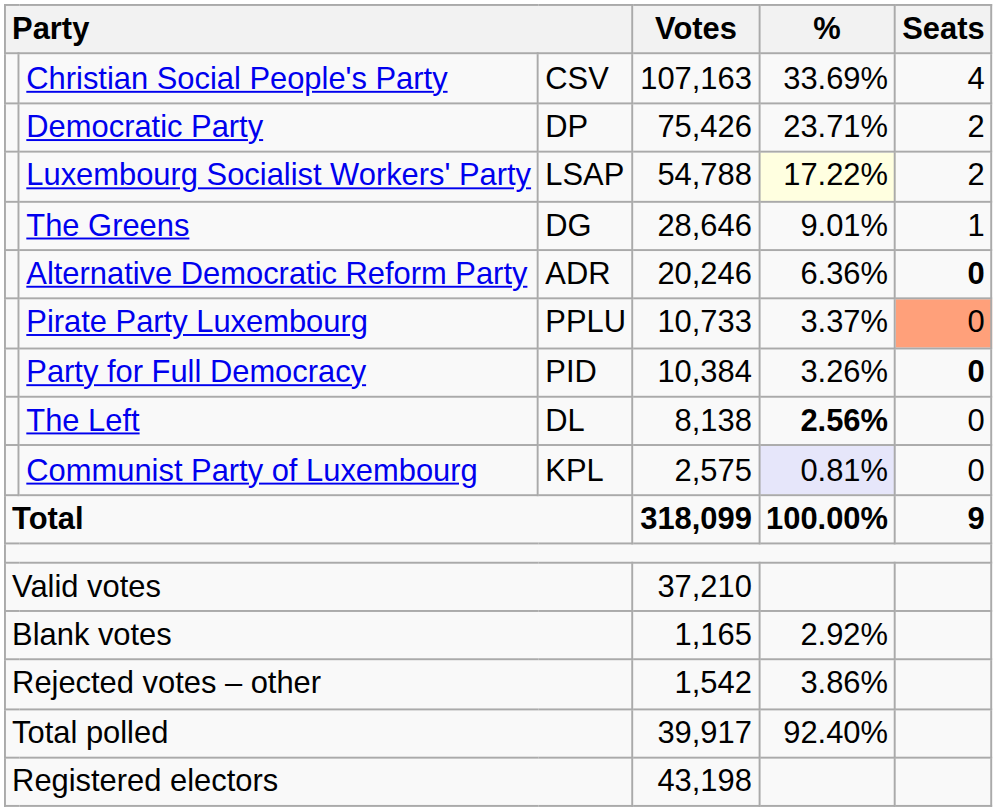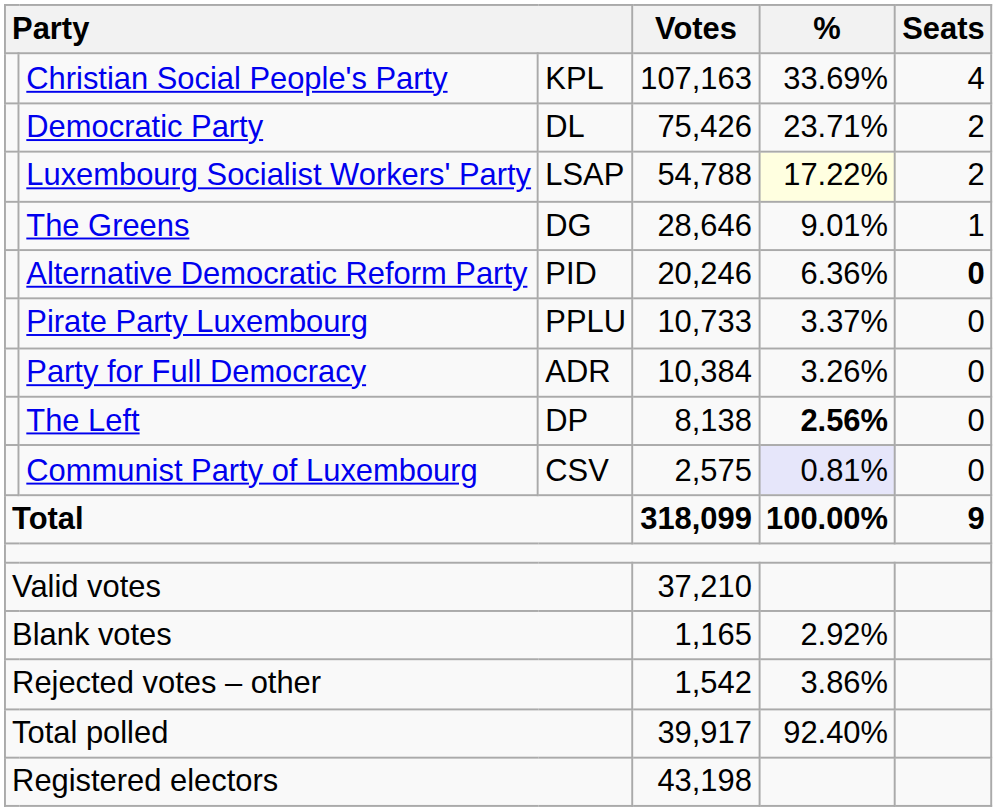Christian Social People's Party | column 3: CSV -> KPL
Democratic Party | column 3: DP -> DL
Alternative Democratic Reform Party | column 3: ADR -> PID
Pirate Party Luxembourg | Seats: lightsalmon background -> no background
Party for Full Democracy | column 3: PID -> ADR
Party for Full Democracy | Seats: bold -> normal
The Left | column 3: DL -> DP
Communist Party of Luxembourg | column 3: KPL -> CSV
